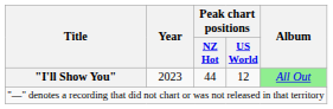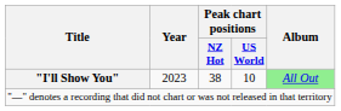"I'll Show You" | Peak chart positions / NZ Hot: 44 -> 38
"I'll Show You" | Peak chart positions / US World: 12 -> 10
